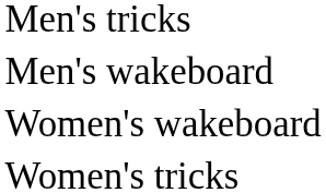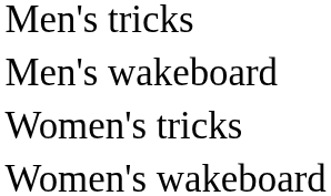rows swapped: Women's tricks <-> Women's wakeboard
